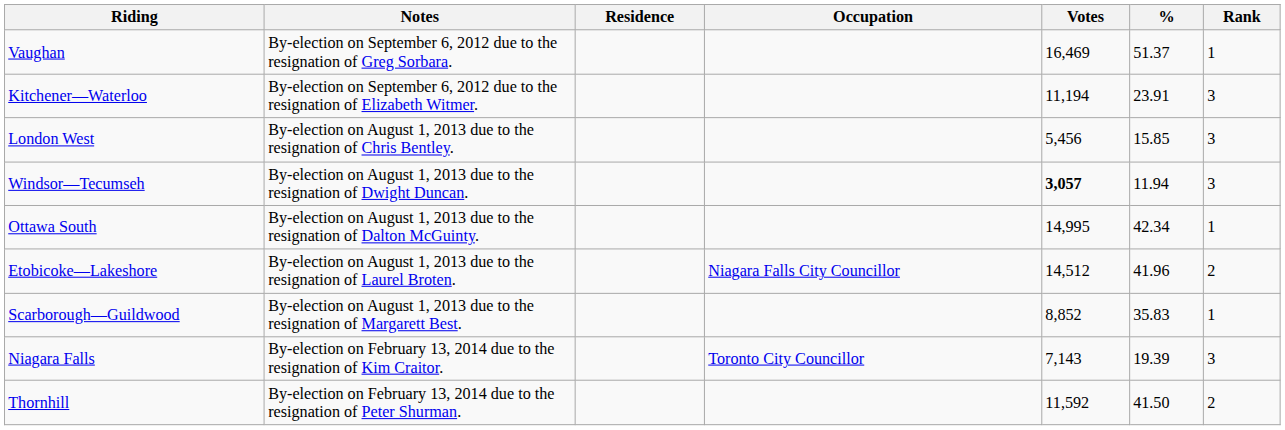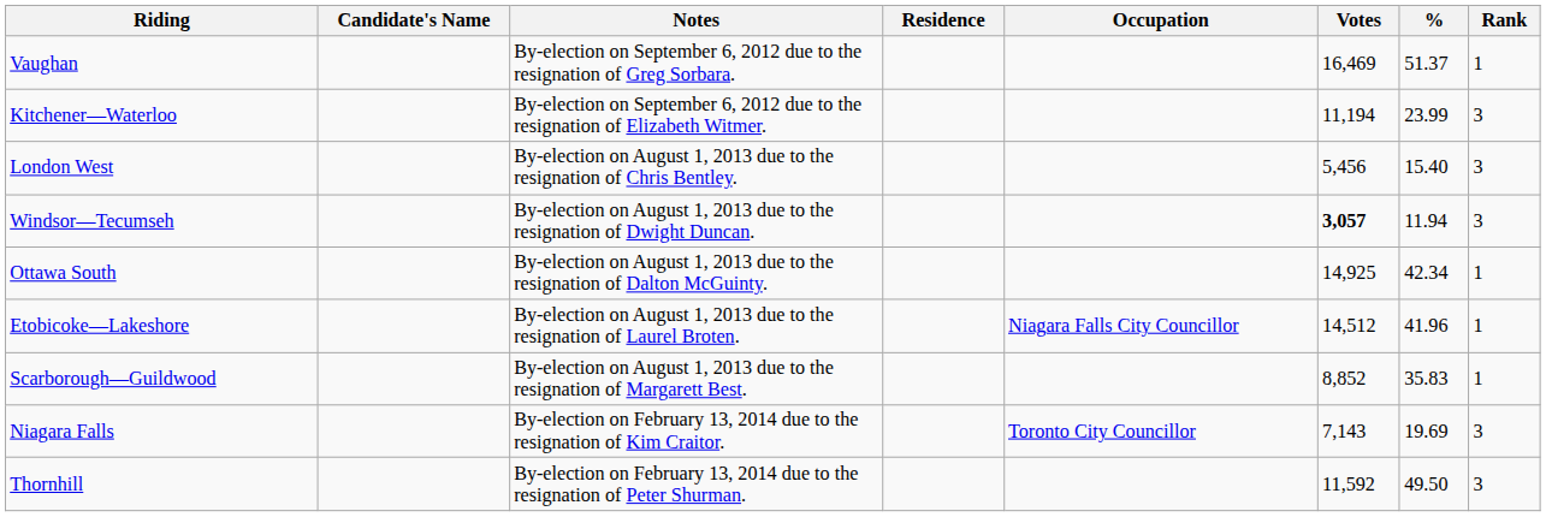+ column: Candidate's Name
Kitchener—Waterloo | %: 23.91 -> 23.99
London West | %: 15.85 -> 15.40
Ottawa South | Votes: 14,995 -> 14,925
Etobicoke—Lakeshore | Rank: 2 -> 1
Niagara Falls | %: 19.39 -> 19.69
Thornhill | %: 41.50 -> 49.50
Thornhill | Rank: 2 -> 3
